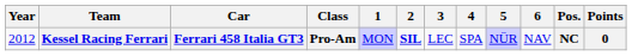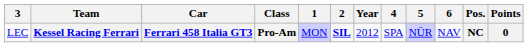columns swapped: Year <-> 3
